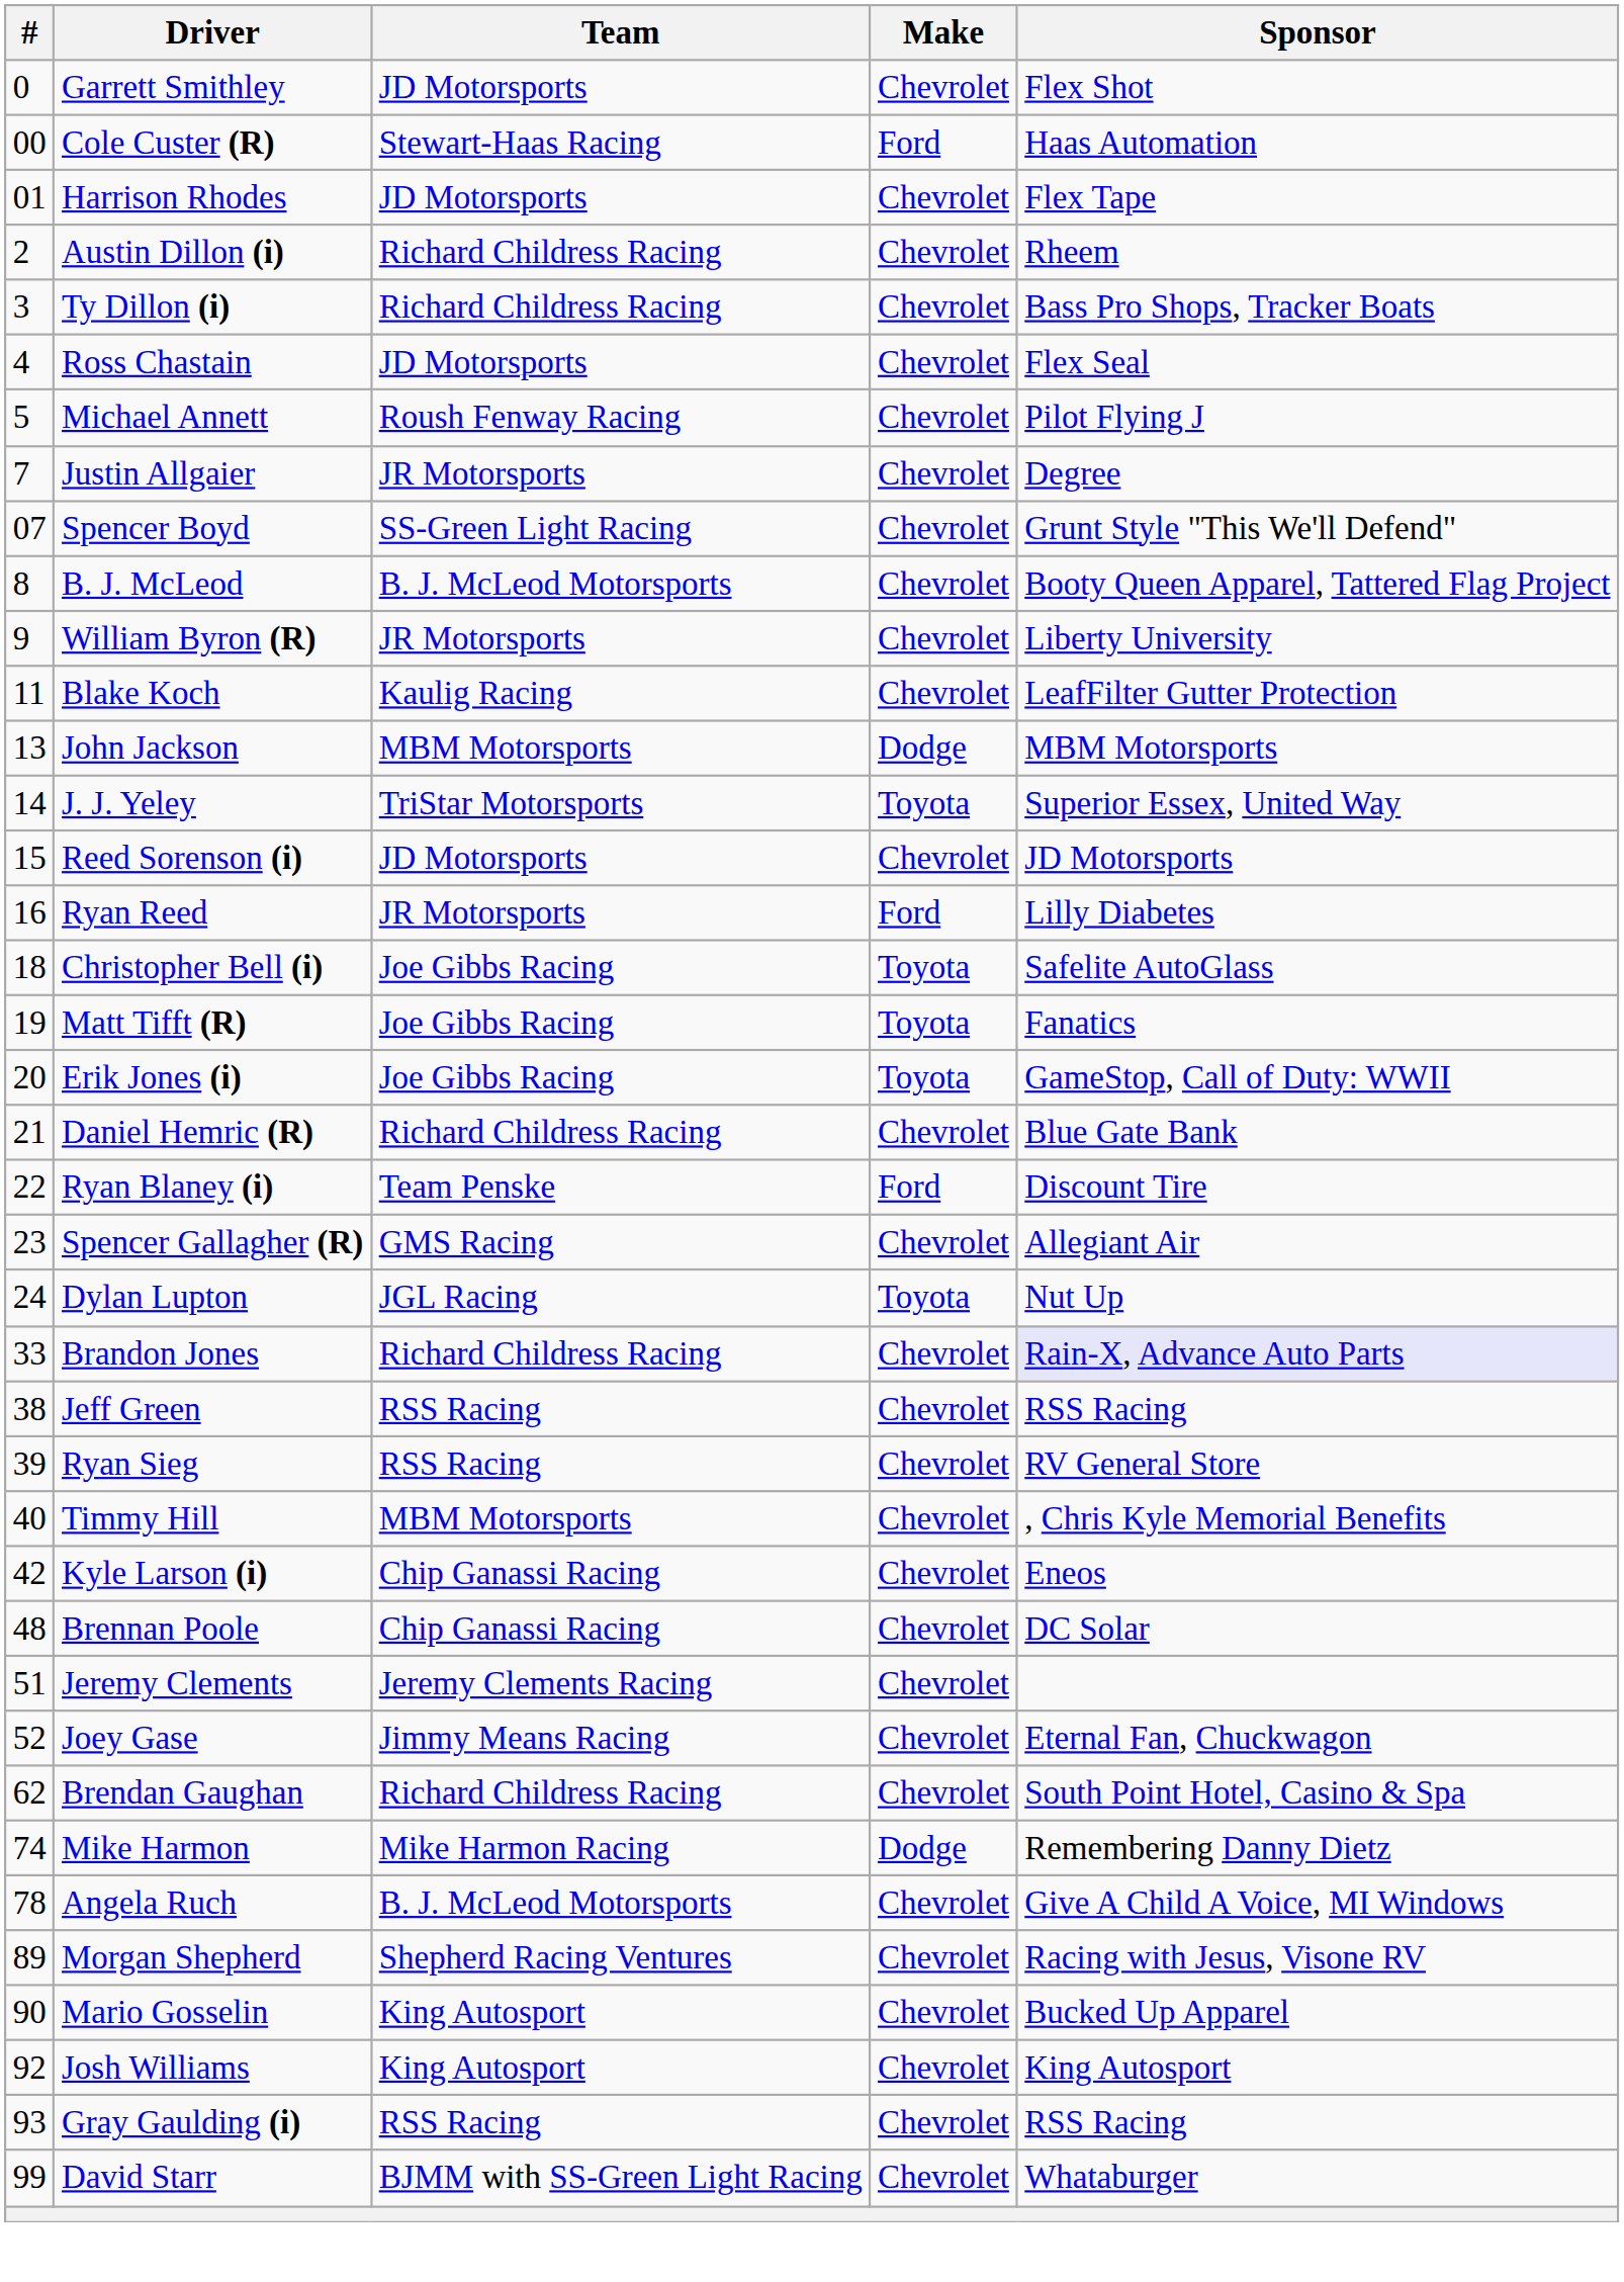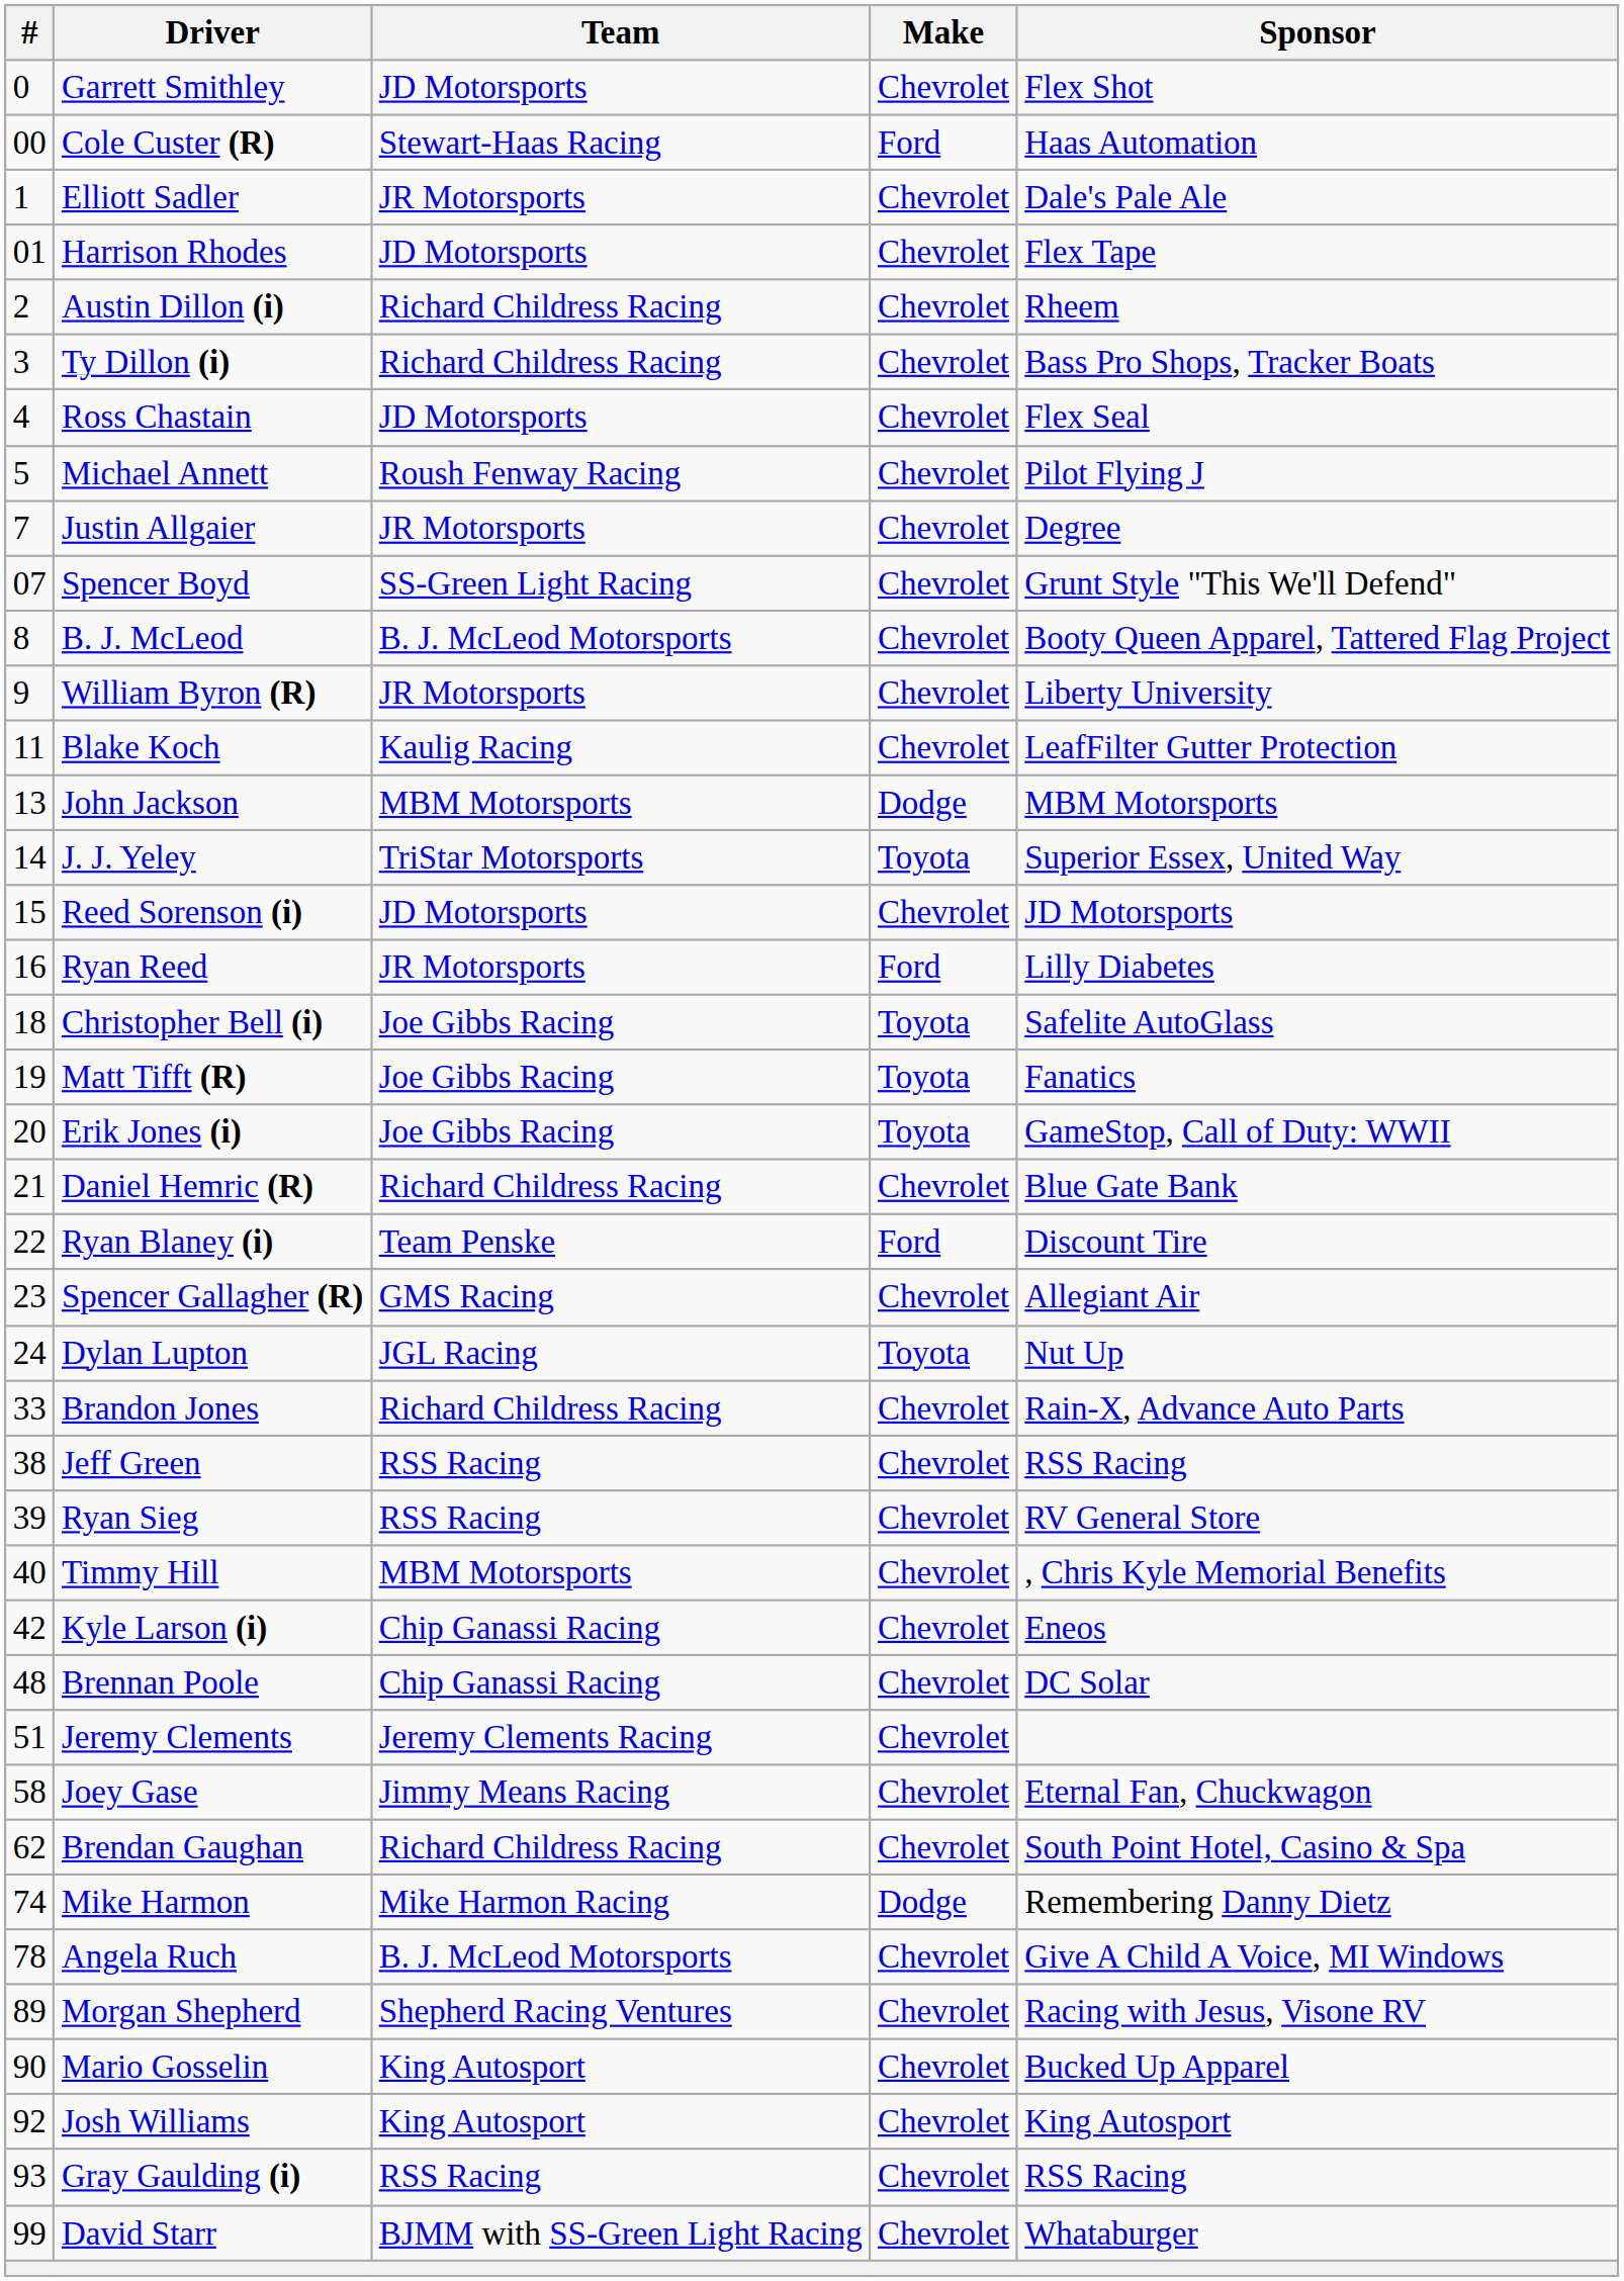+ row: 1 | Elliott Sadler | JR Motorsports | Chevrolet | Dale's Pale Ale
Brandon Jones | Sponsor: lavender background -> no background
Joey Gase | #: 52 -> 58
